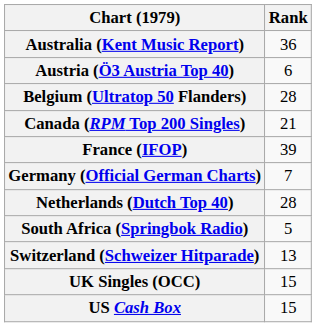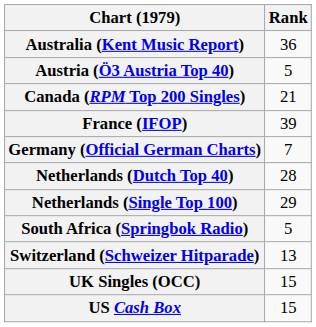Austria (Ö3 Austria Top 40) | Rank: 6 -> 5
- row: Belgium (Ultratop 50 Flanders) | 28
+ row: Netherlands (Single Top 100) | 29
